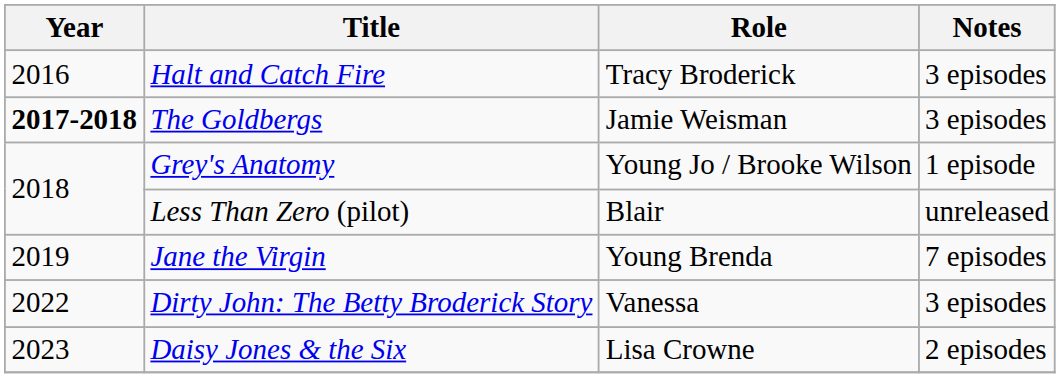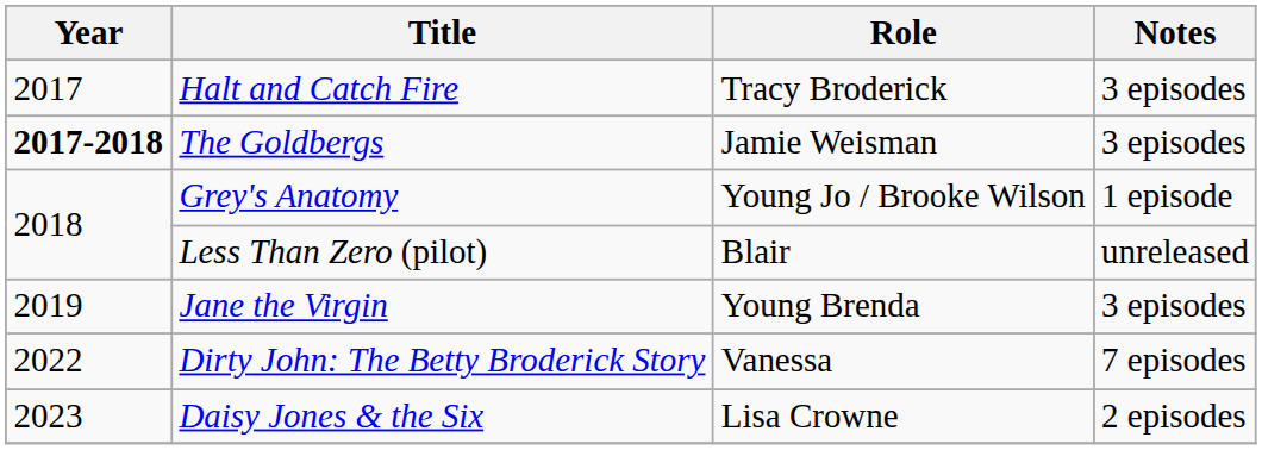Halt and Catch Fire | Year: 2016 -> 2017
Jane the Virgin | Notes: 7 episodes -> 3 episodes
Dirty John: The Betty Broderick Story | Notes: 3 episodes -> 7 episodes
